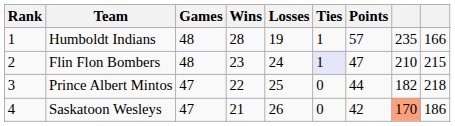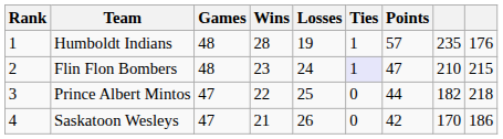Humboldt Indians | column 9: 166 -> 176
Saskatoon Wesleys | column 8: lightsalmon background -> no background
